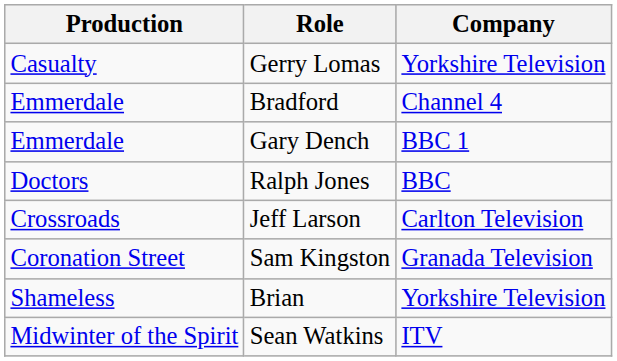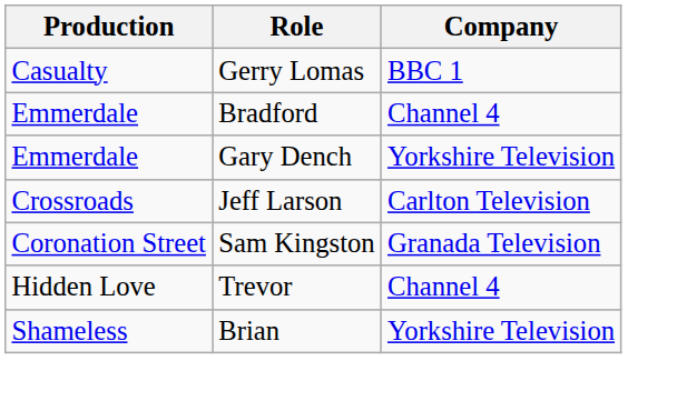Gerry Lomas | Company: Yorkshire Television -> BBC 1
Gary Dench | Company: BBC 1 -> Yorkshire Television
- row: Doctors | Ralph Jones | BBC
+ row: Hidden Love | Trevor | Channel 4
- row: Midwinter of the Spirit | Sean Watkins | ITV
